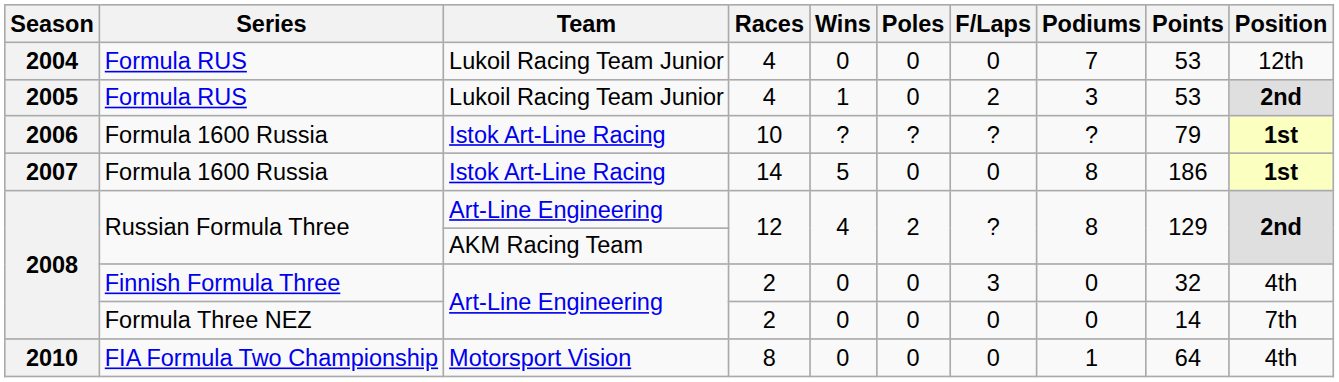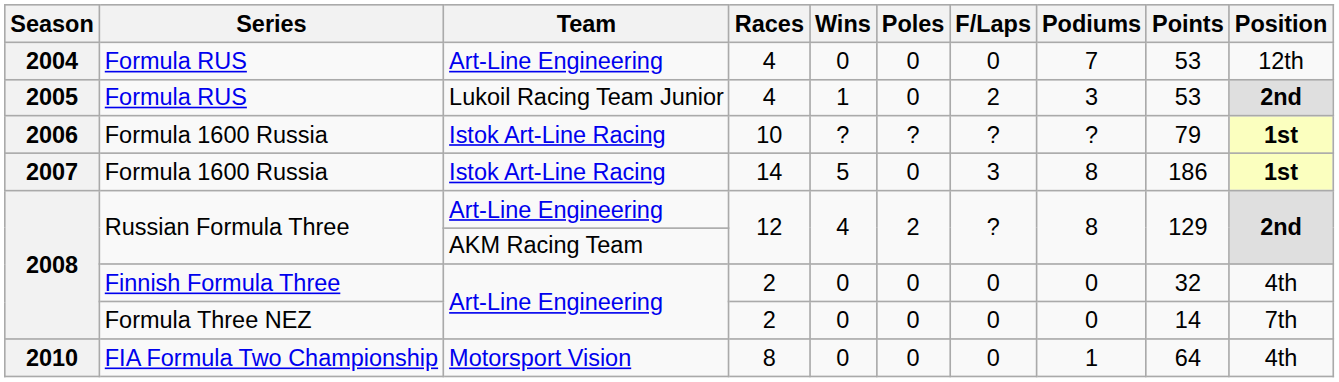2004 | Team: Lukoil Racing Team Junior -> Art-Line Engineering
2007 | F/Laps: 0 -> 3
2008 / Finnish Formula Three | F/Laps: 3 -> 0
